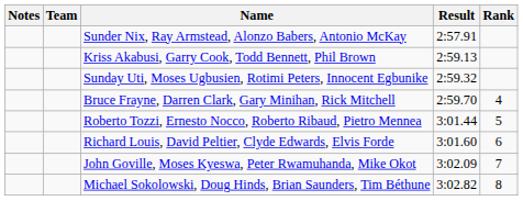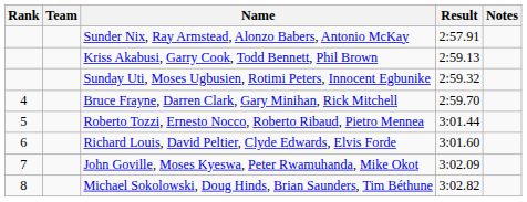columns swapped: Rank <-> Notes
